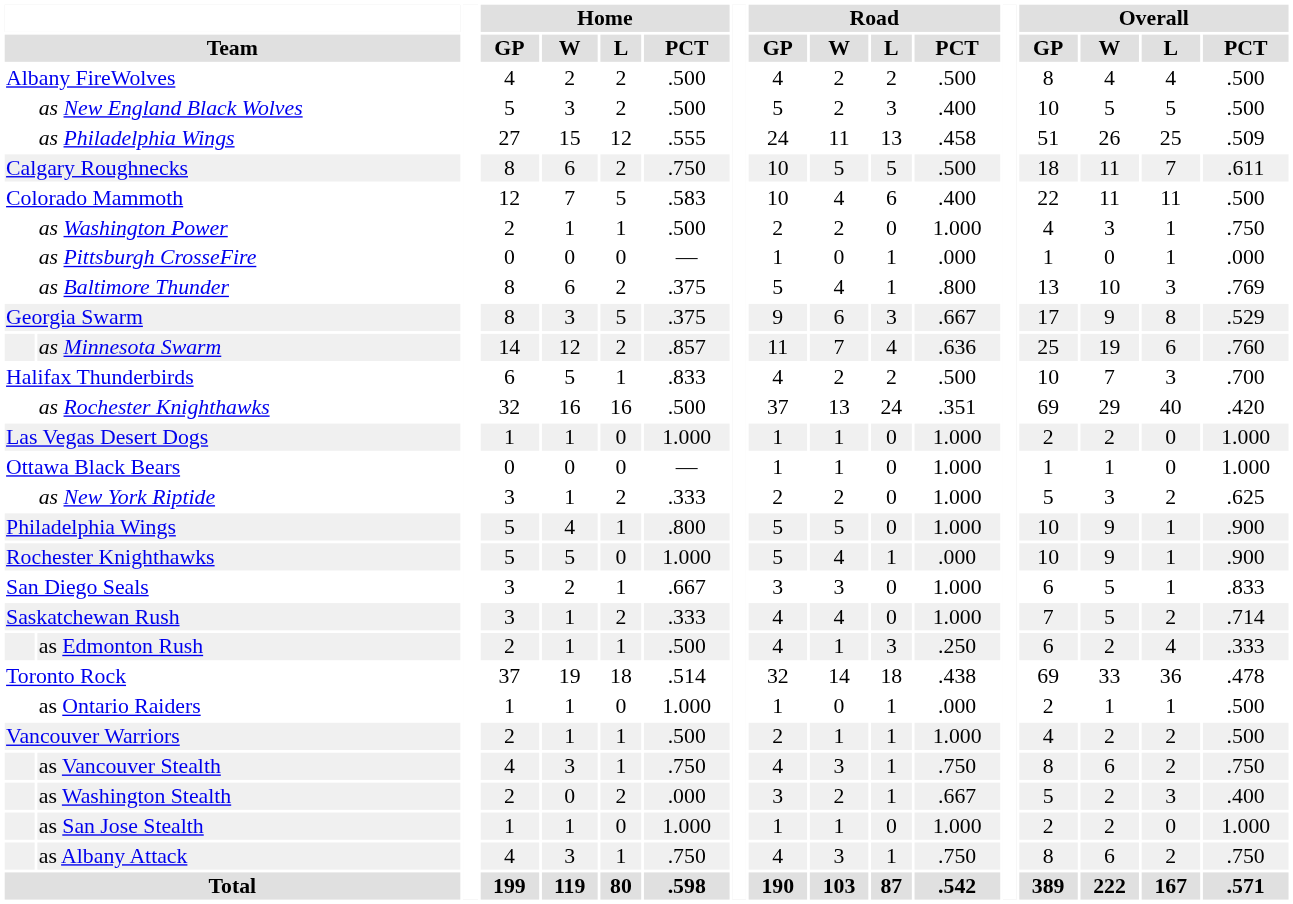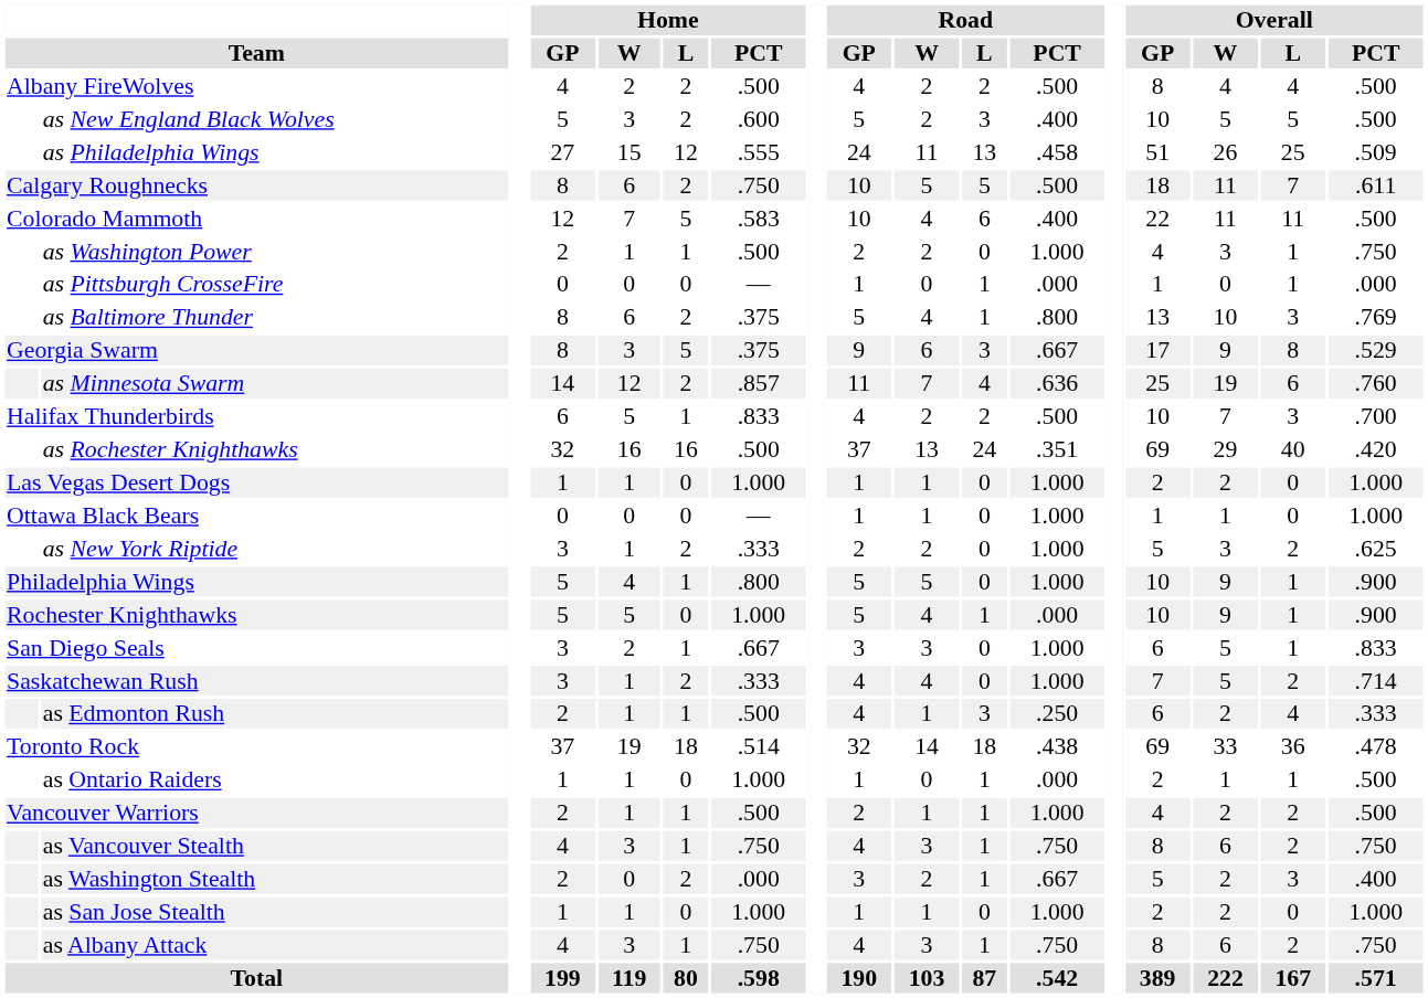as New England Black Wolves | Home / PCT: .500 -> .600
